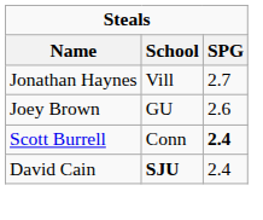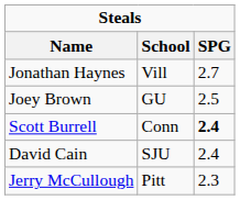Joey Brown | SPG: 2.6 -> 2.5
David Cain | School: bold -> normal
+ row: Jerry McCullough | Pitt | 2.3
